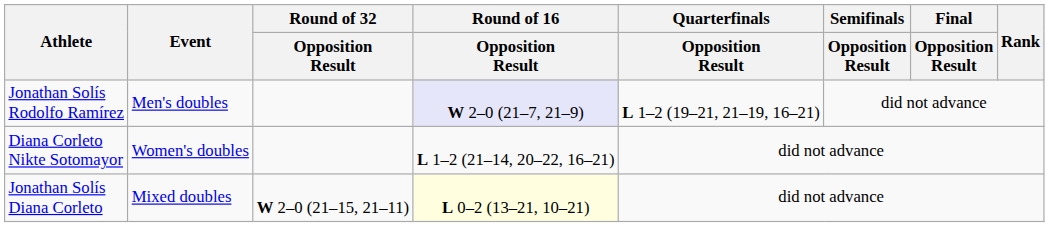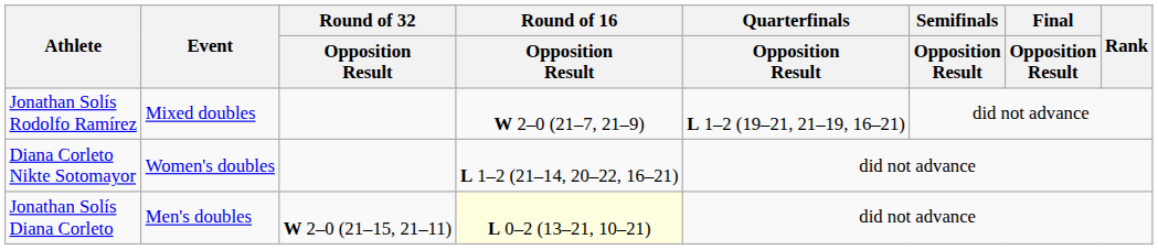Jonathan Solís Rodolfo Ramírez | Event: Men's doubles -> Mixed doubles
Jonathan Solís Rodolfo Ramírez | Round of 16 / Opposition Result: lavender background -> no background
Jonathan Solís Diana Corleto | Event: Mixed doubles -> Men's doubles
